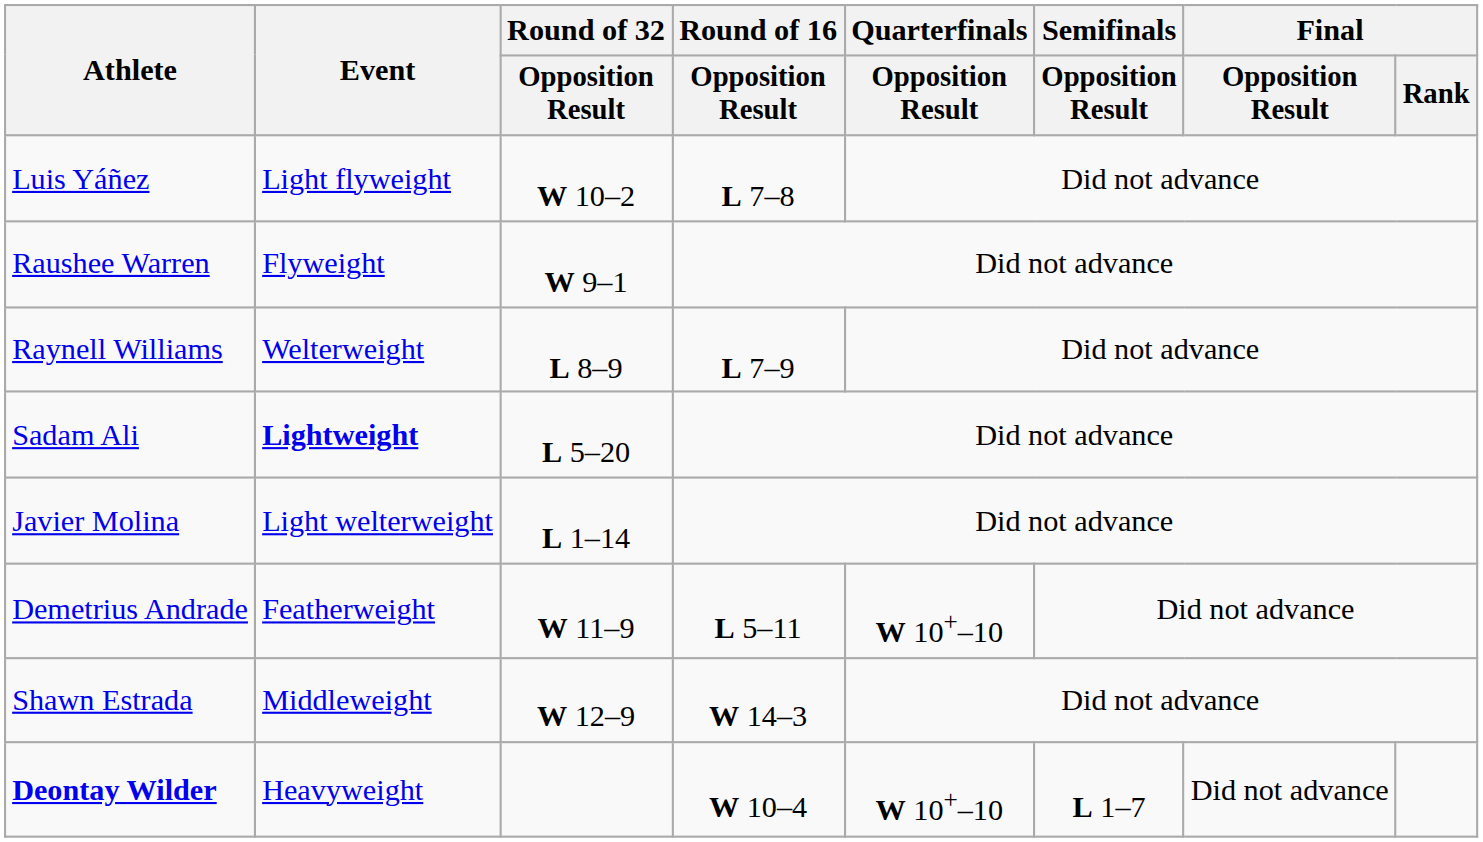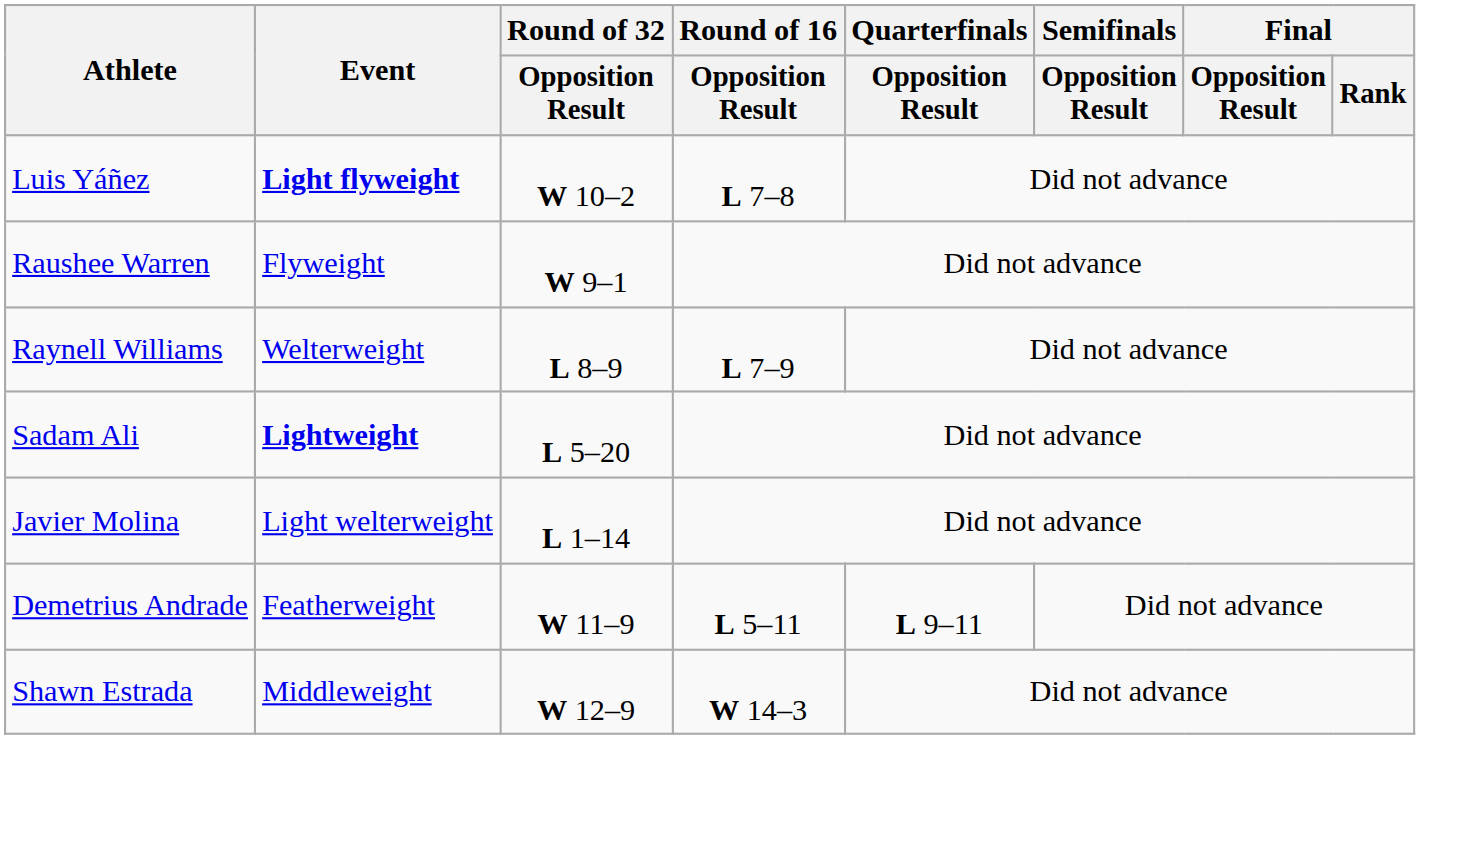Luis Yáñez | Event: normal -> bold
Demetrius Andrade | Quarterfinals / Opposition Result: W 10+–10 -> L 9–11
- row: Deontay Wilder | Heavyweight | W 10–4 | W 10+–10 | L 1–7 | Did not advance
